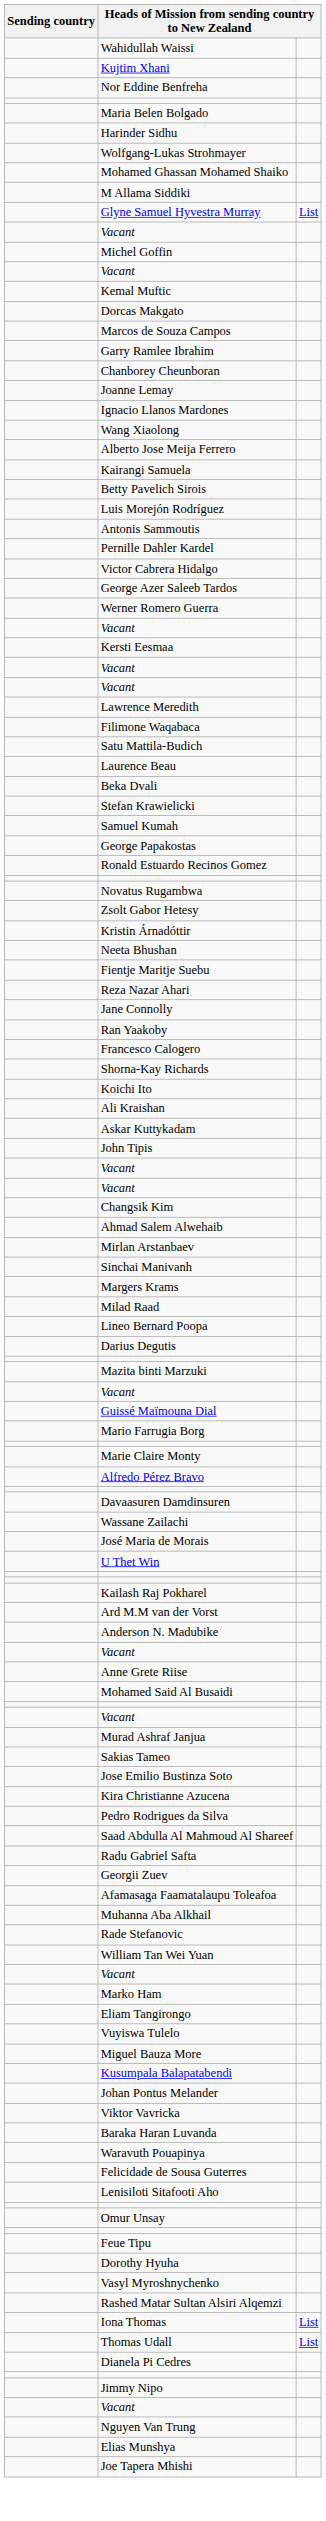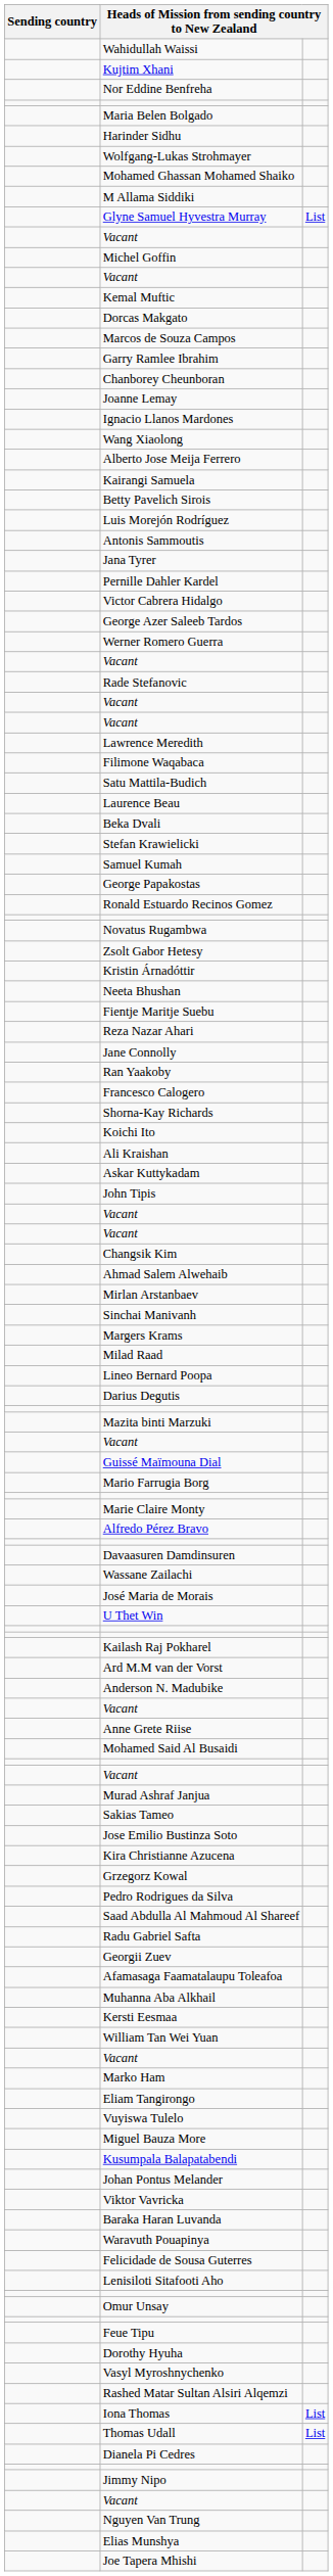+ row: Jana Tyrer
rows swapped: Kersti Eesmaa <-> Rade Stefanovic
+ row: Grzegorz Kowal
